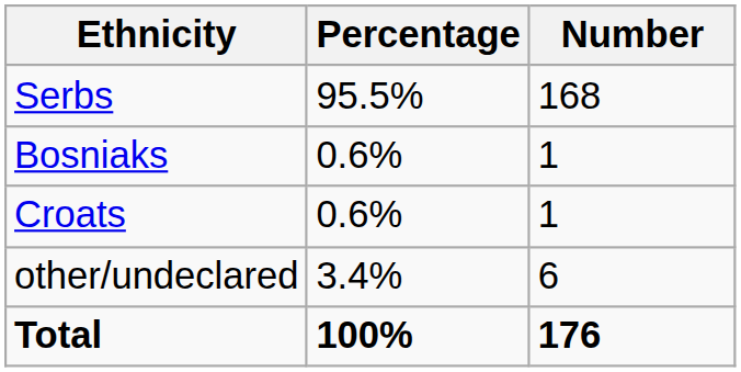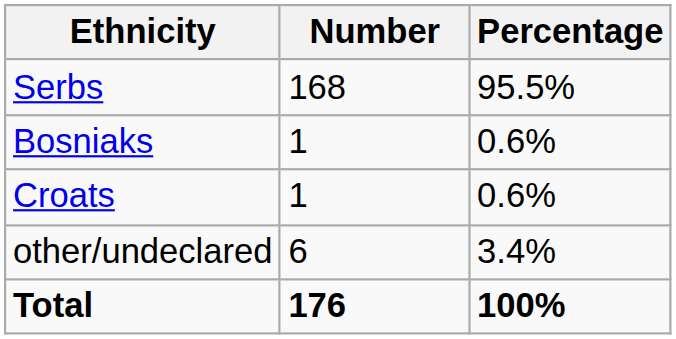columns swapped: Number <-> Percentage
